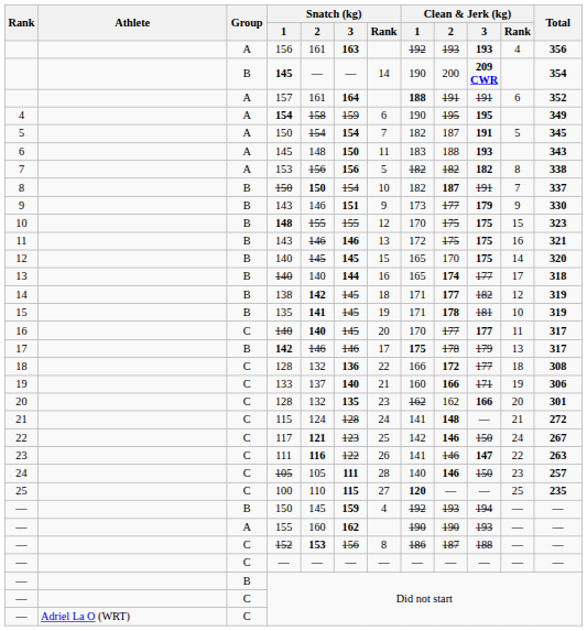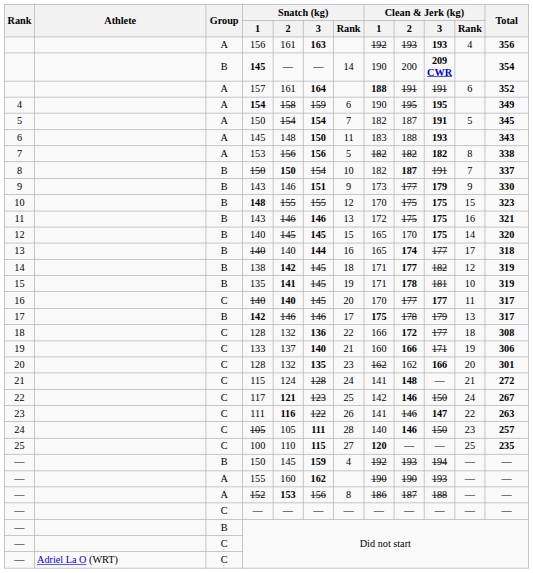— / 152 | Group: C -> A
